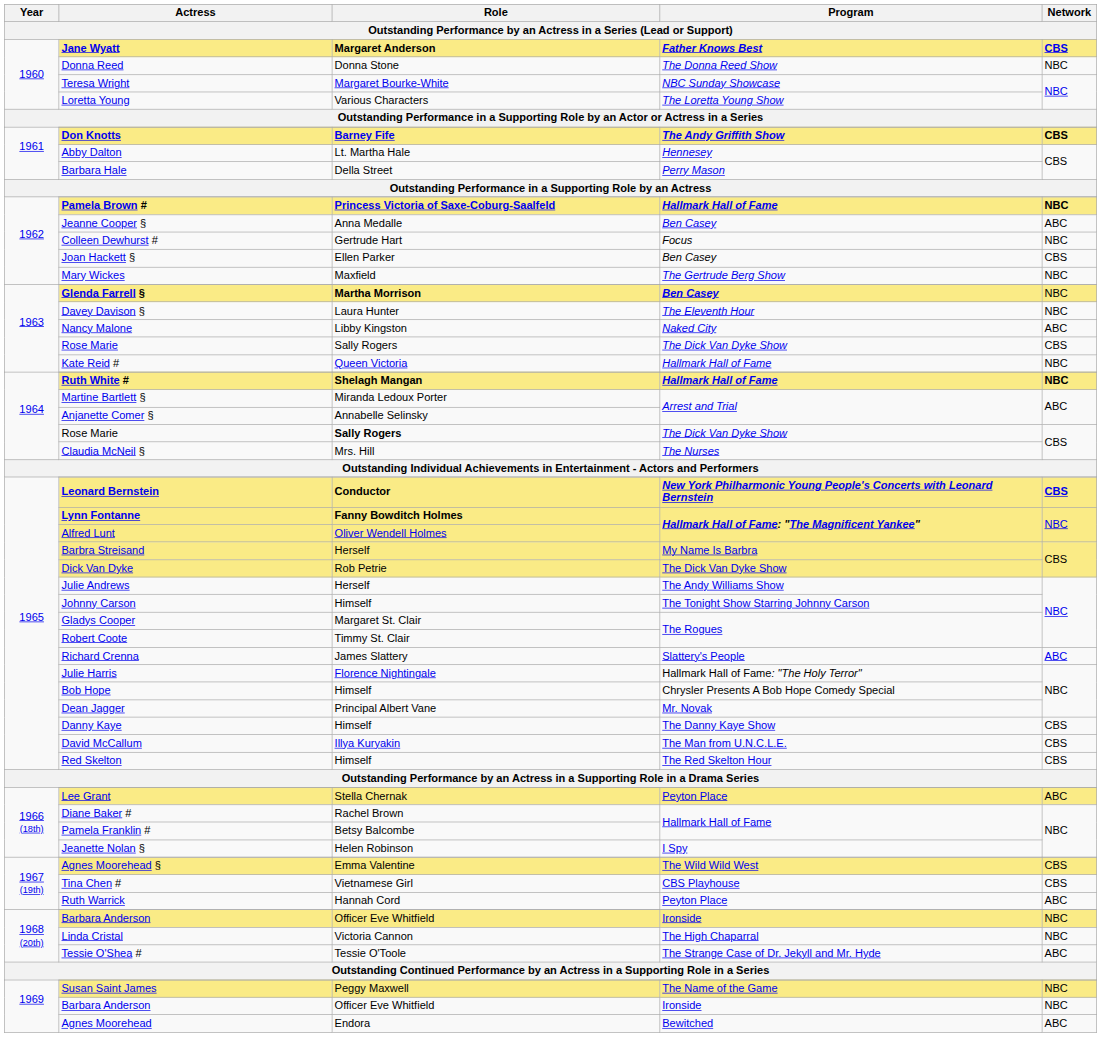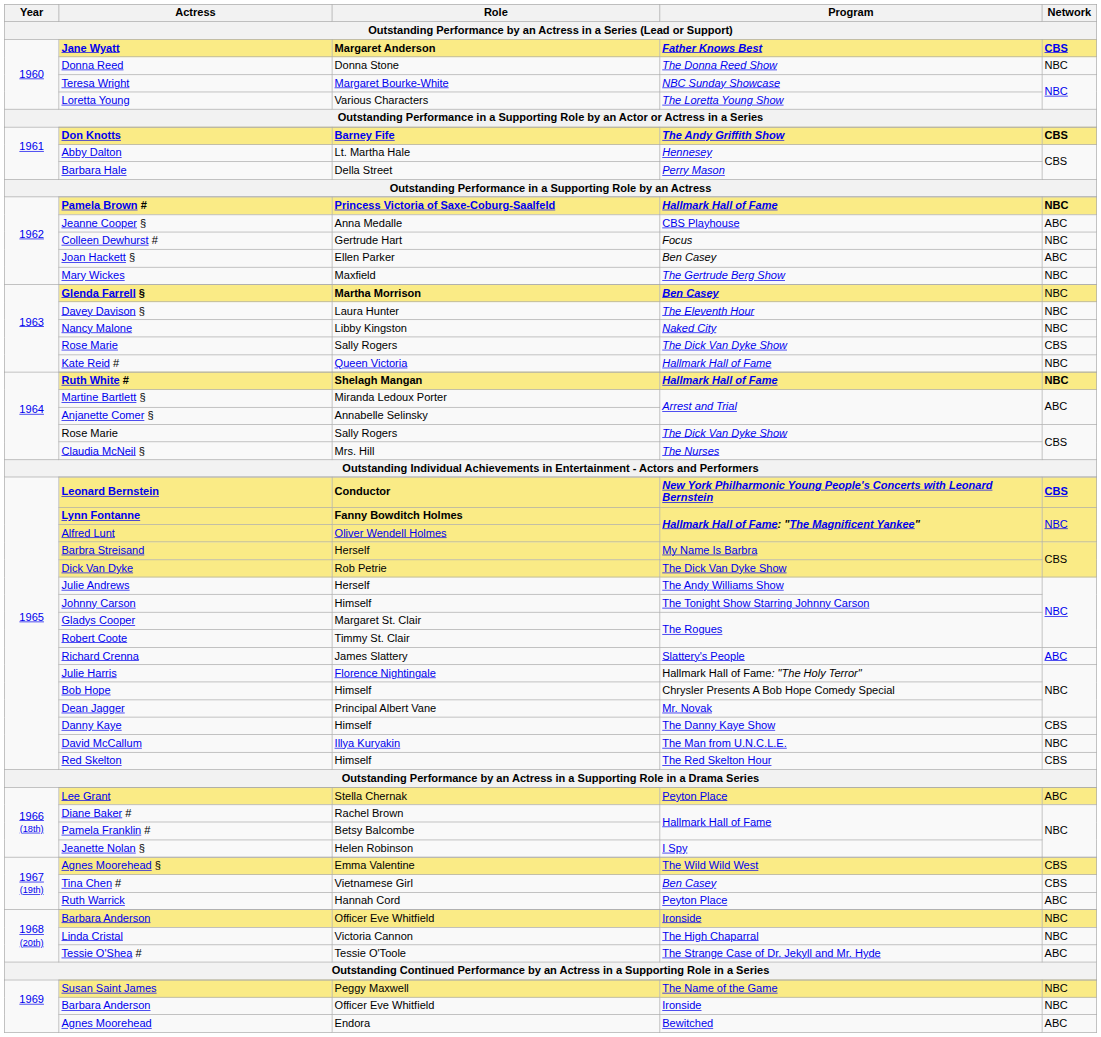Jeanne Cooper § | Program: Ben Casey -> CBS Playhouse
Joan Hackett § | Network: CBS -> ABC
Nancy Malone | Network: ABC -> NBC
1964 / Rose Marie | Role: bold -> normal
David McCallum | Network: CBS -> NBC
Tina Chen # | Program: CBS Playhouse -> Ben Casey
